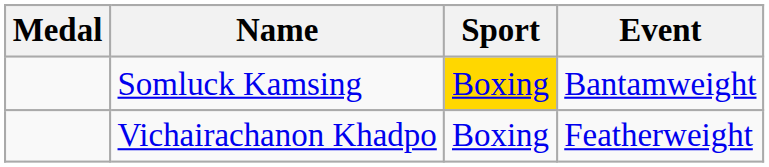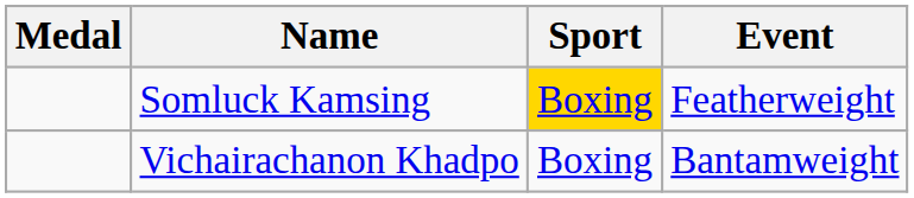Somluck Kamsing | Event: Bantamweight -> Featherweight
Vichairachanon Khadpo | Event: Featherweight -> Bantamweight
